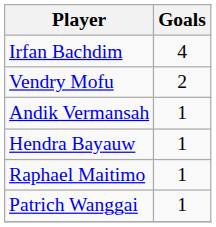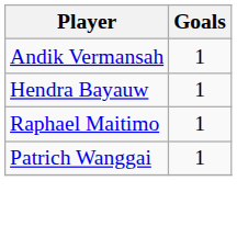- row: Irfan Bachdim | 4
- row: Vendry Mofu | 2
